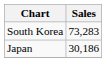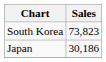South Korea | Sales: 73,283 -> 73,823
